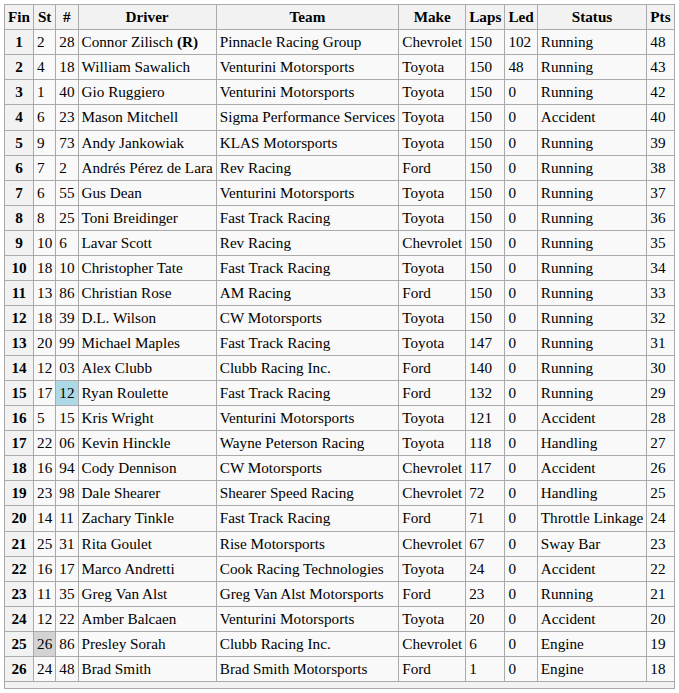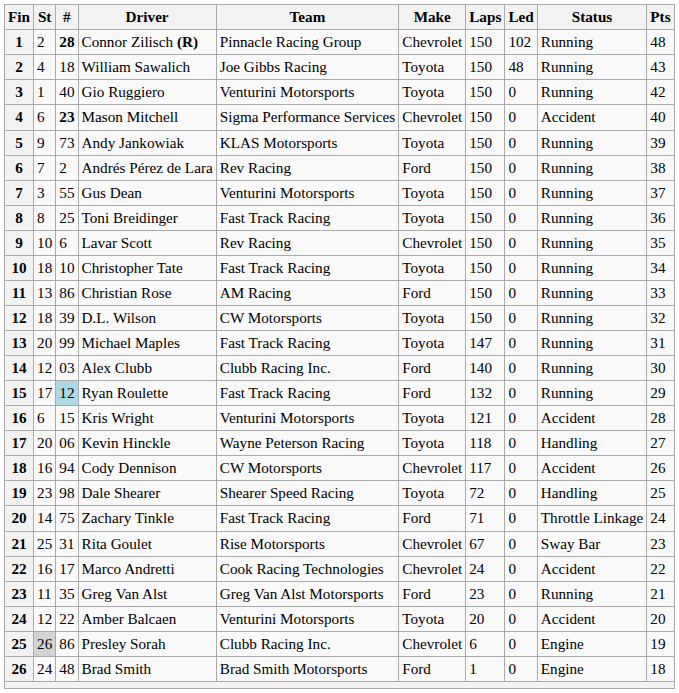Connor Zilisch (R) | #: normal -> bold
William Sawalich | Team: Venturini Motorsports -> Joe Gibbs Racing
Mason Mitchell | #: normal -> bold
Mason Mitchell | Make: Toyota -> Chevrolet
Gus Dean | St: 6 -> 3
Kris Wright | St: 5 -> 6
Kevin Hinckle | St: 22 -> 20
Dale Shearer | Make: Chevrolet -> Toyota
Zachary Tinkle | #: 11 -> 75
Marco Andretti | Make: Toyota -> Chevrolet
